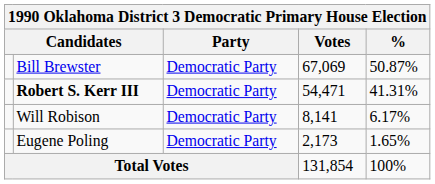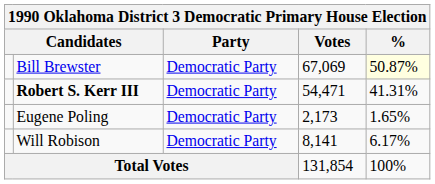Bill Brewster | %: no background -> lightyellow background
rows swapped: Will Robison <-> Eugene Poling
